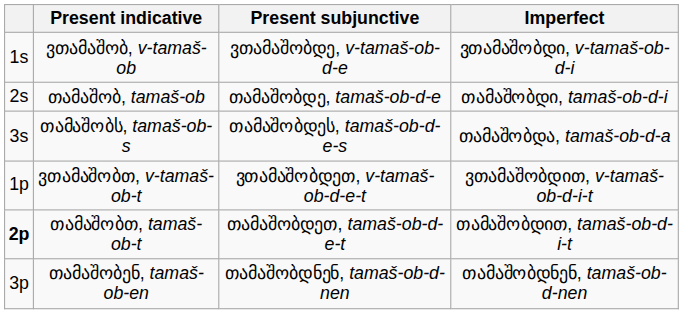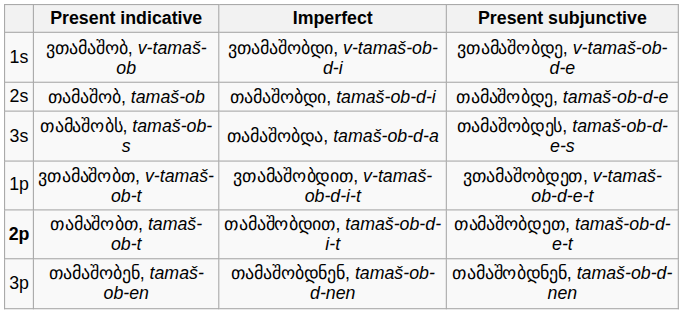columns swapped: Imperfect <-> Present subjunctive
